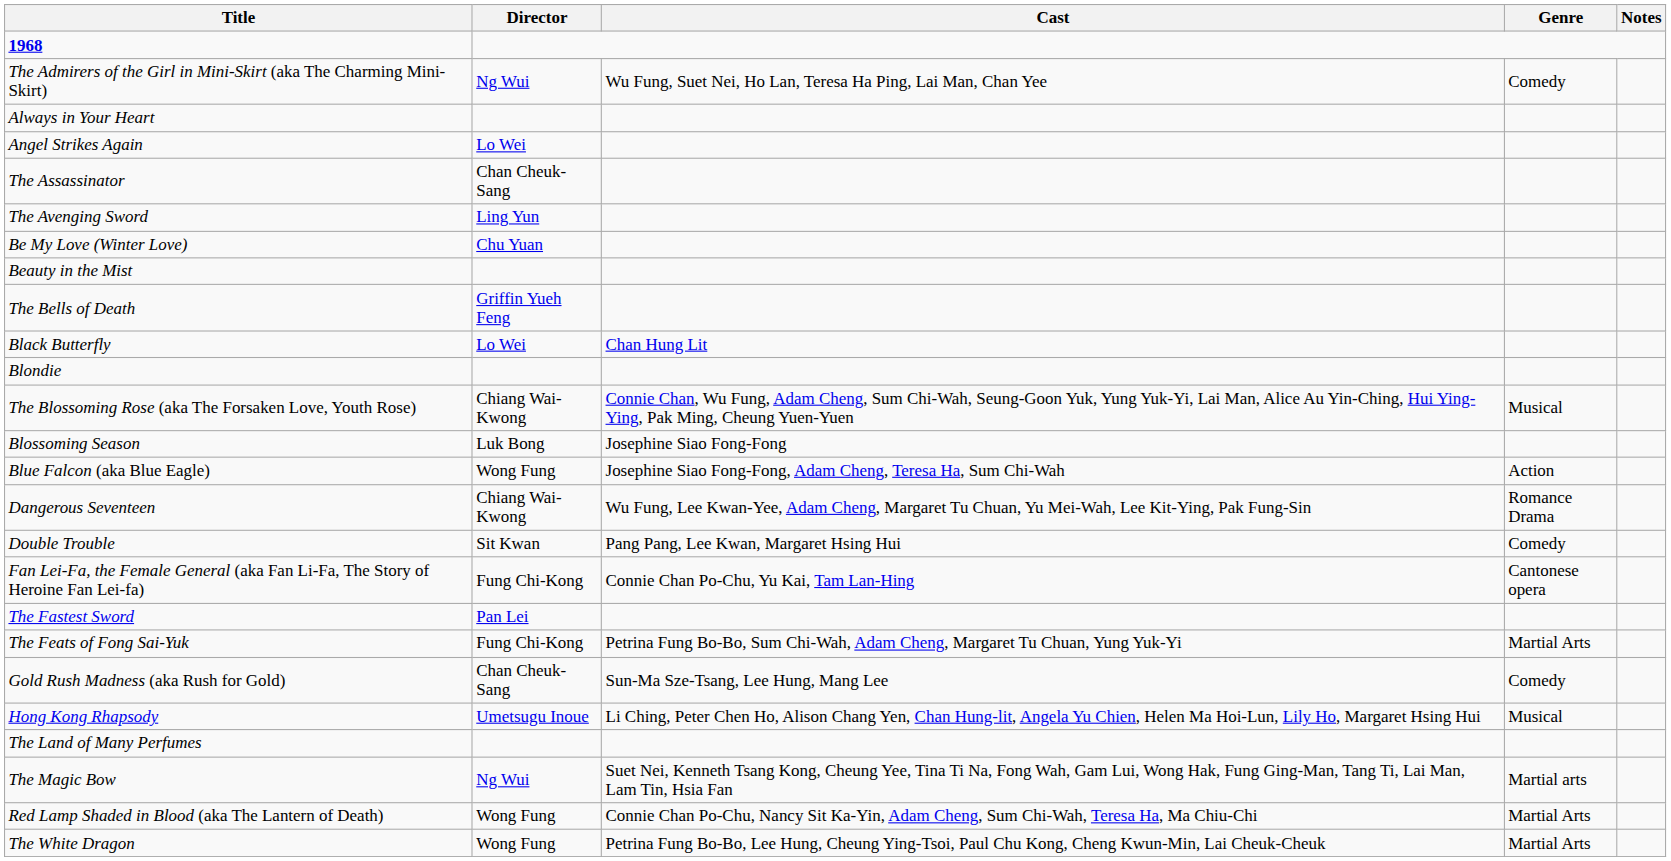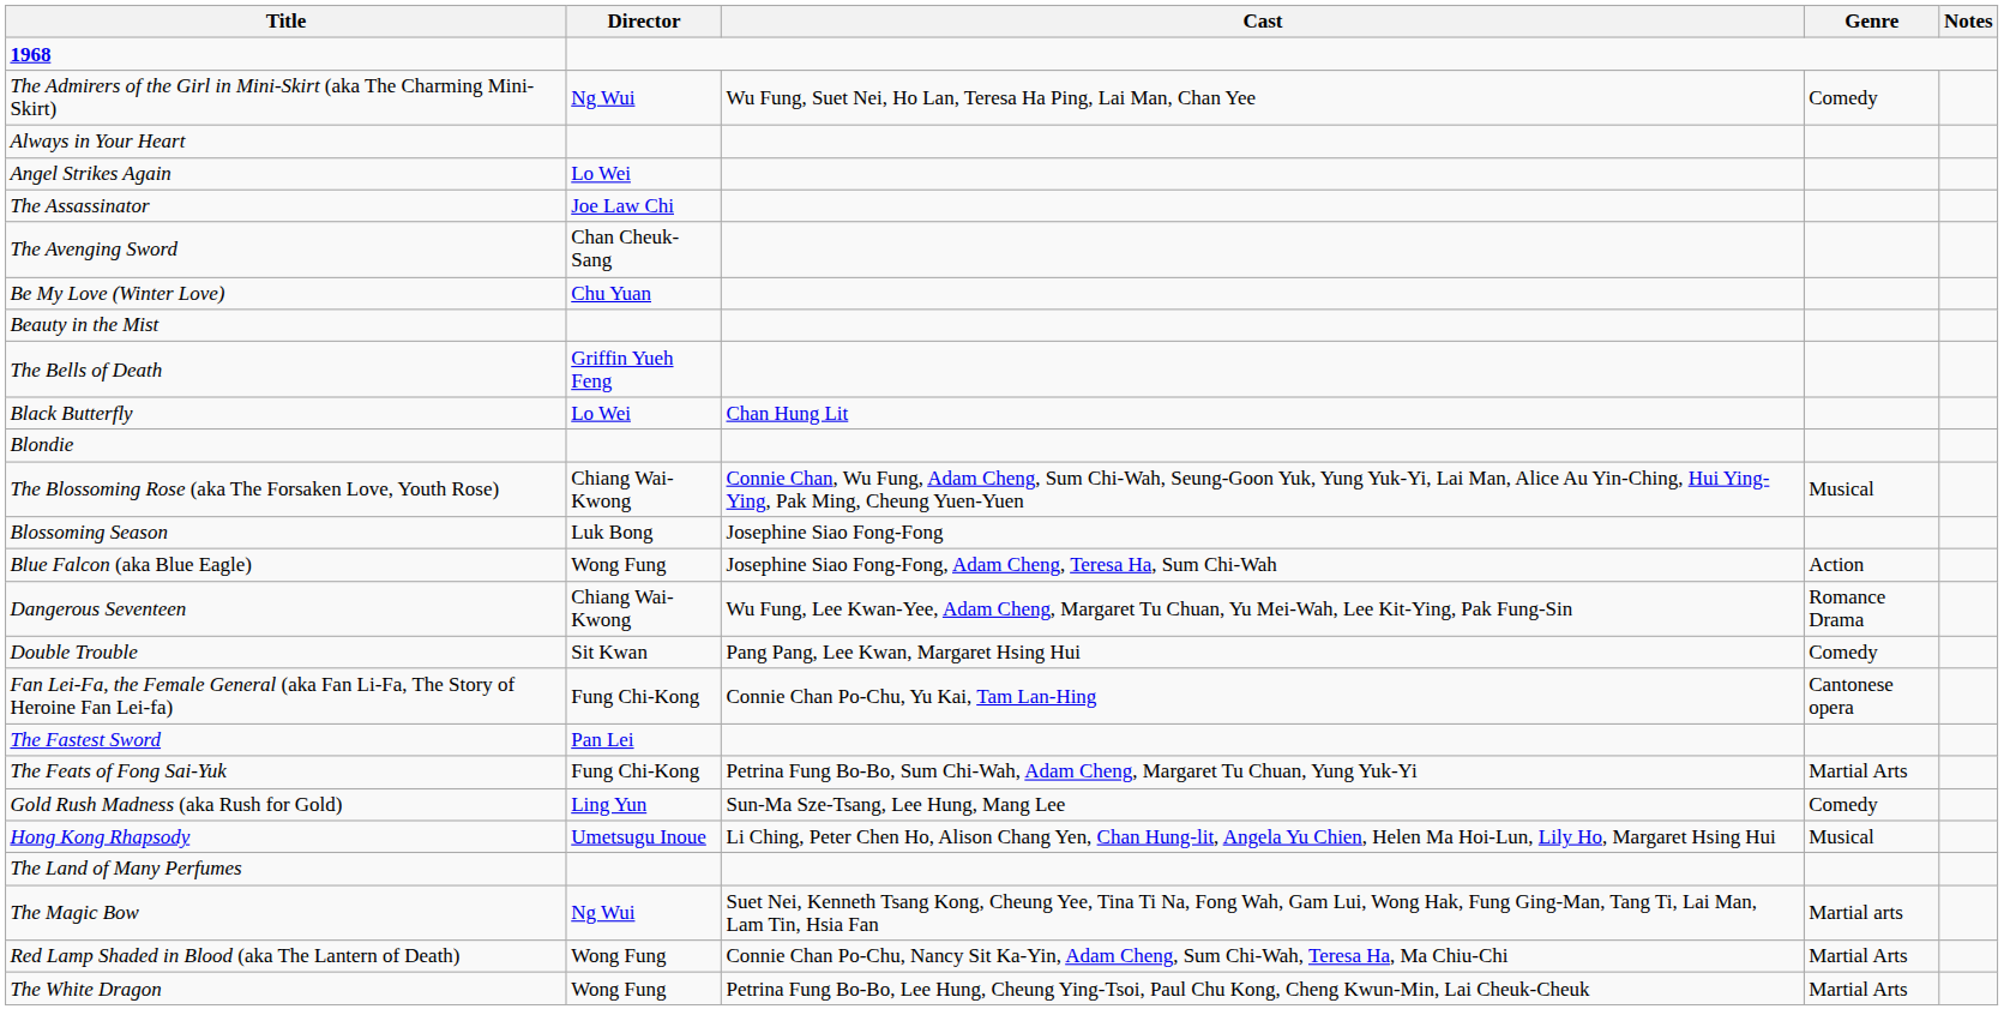The Assassinator | Director: Chan Cheuk-Sang -> Joe Law Chi
The Avenging Sword | Director: Ling Yun -> Chan Cheuk-Sang
Gold Rush Madness (aka Rush for Gold) | Director: Chan Cheuk-Sang -> Ling Yun
